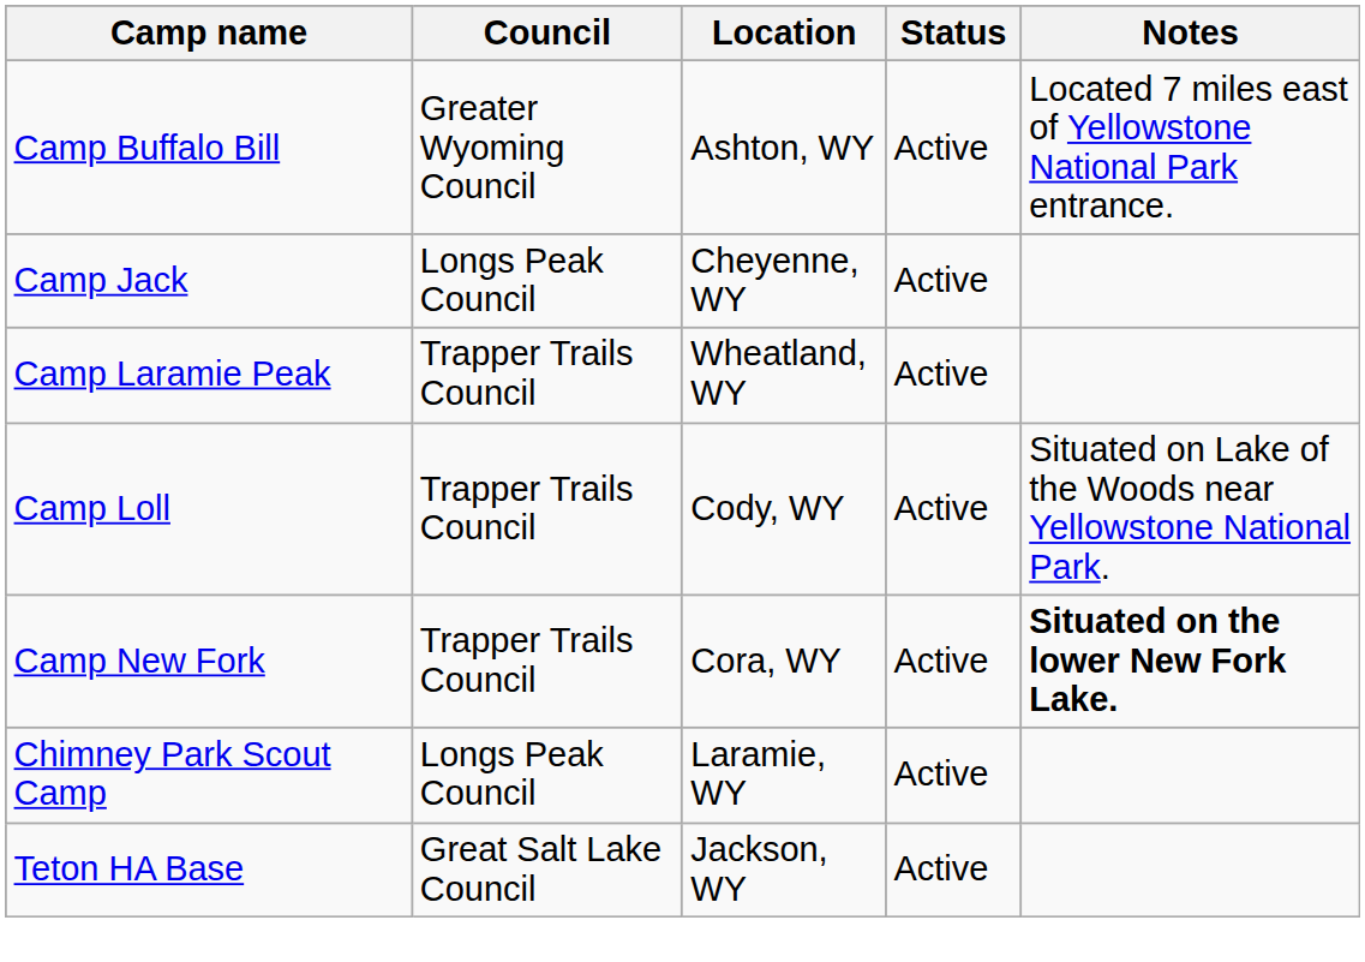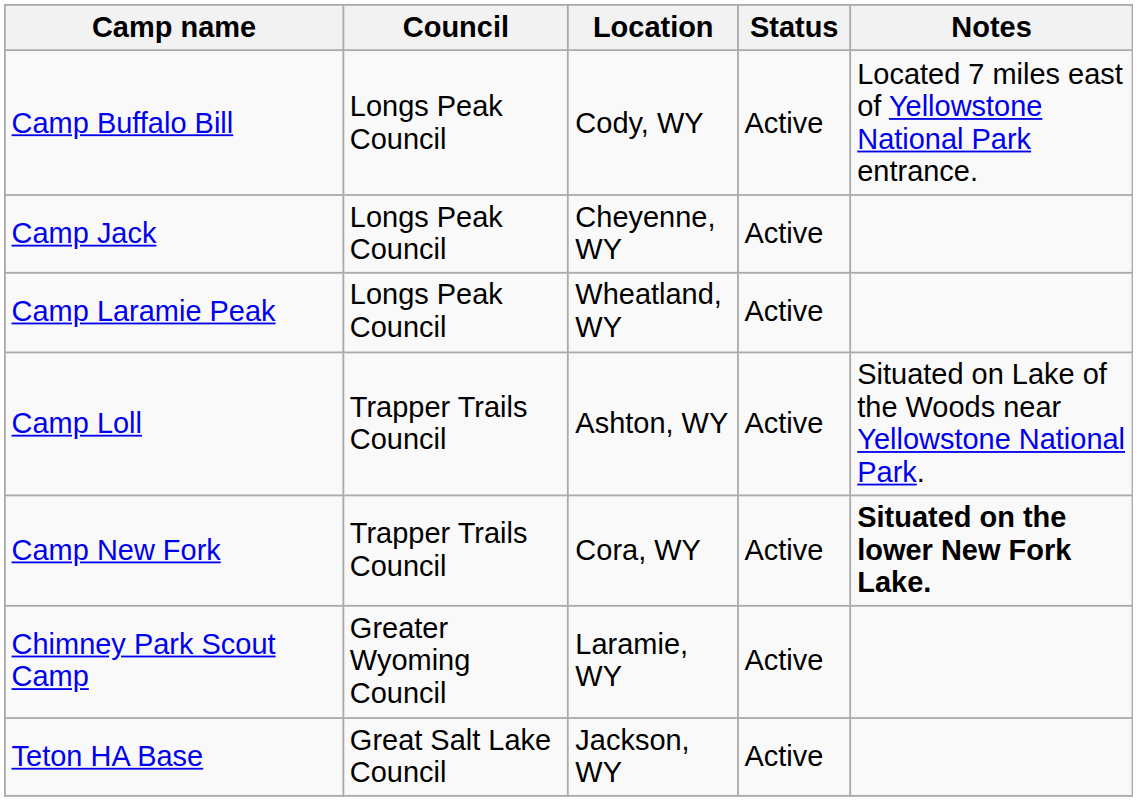Camp Buffalo Bill | Council: Greater Wyoming Council -> Longs Peak Council
Camp Buffalo Bill | Location: Ashton, WY -> Cody, WY
Camp Laramie Peak | Council: Trapper Trails Council -> Longs Peak Council
Camp Loll | Location: Cody, WY -> Ashton, WY
Chimney Park Scout Camp | Council: Longs Peak Council -> Greater Wyoming Council
